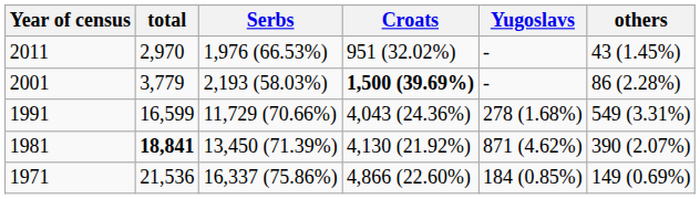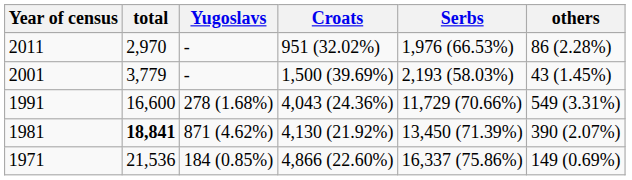columns swapped: Serbs <-> Yugoslavs
2011 | others: 43 (1.45%) -> 86 (2.28%)
2001 | Croats: bold -> normal
2001 | others: 86 (2.28%) -> 43 (1.45%)
1991 | total: 16,599 -> 16,600
